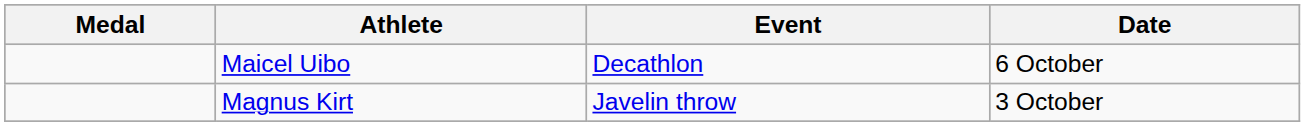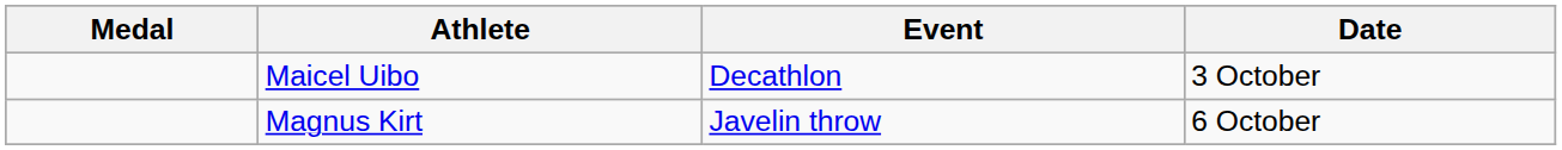Maicel Uibo | Date: 6 October -> 3 October
Magnus Kirt | Date: 3 October -> 6 October
